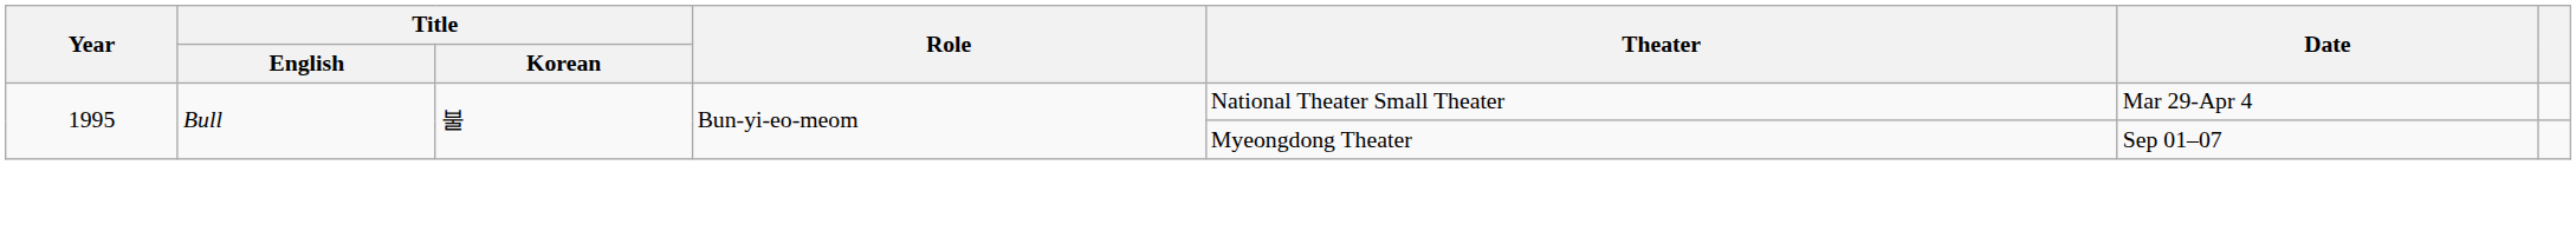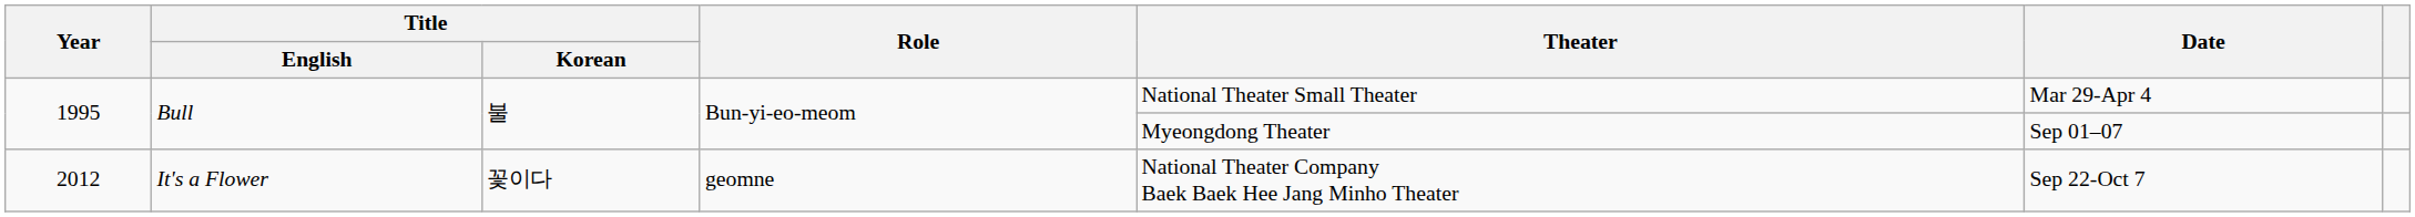+ row: 2012 | It's a Flower | 꽃이다 | geomne | National Theater Company Baek Baek Hee Jang Minho Theater | Sep 22-Oct 7
